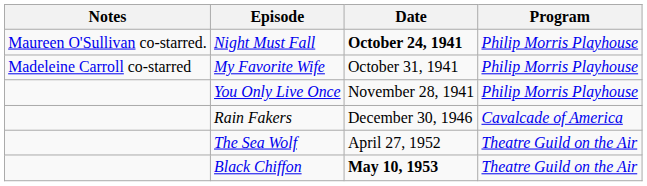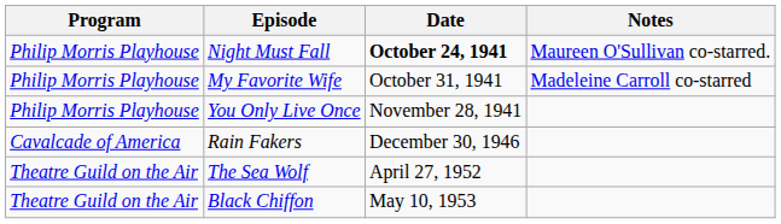columns swapped: Program <-> Notes
Black Chiffon | Date: bold -> normal
